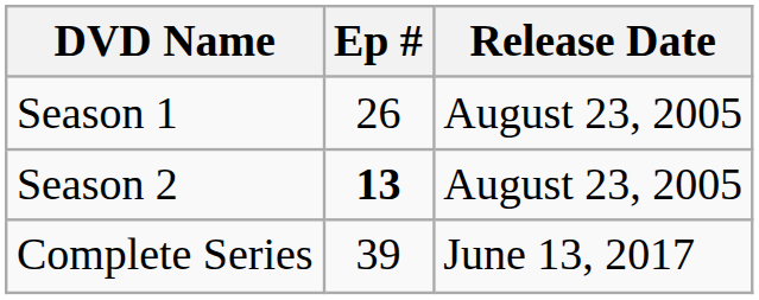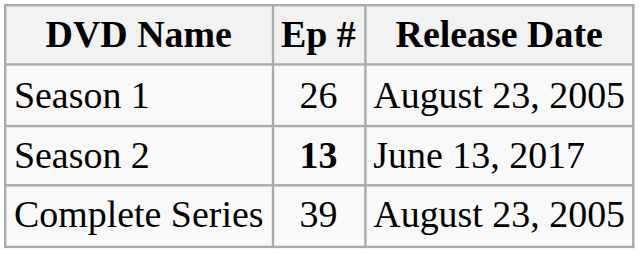Season 2 | Release Date: August 23, 2005 -> June 13, 2017
Complete Series | Release Date: June 13, 2017 -> August 23, 2005
